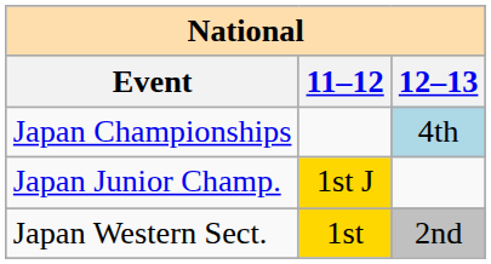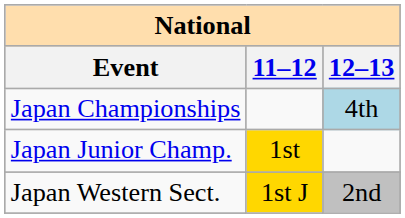Japan Junior Champ. | 11–12: 1st J -> 1st
Japan Western Sect. | 11–12: 1st -> 1st J
